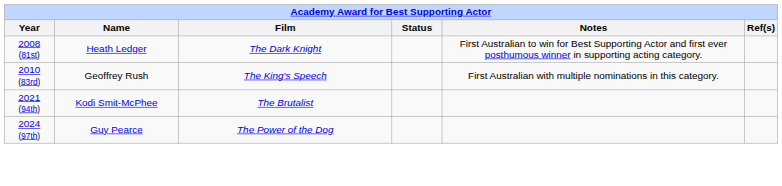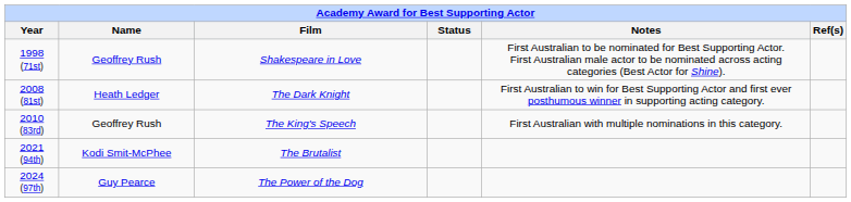+ row: 1998 (71st) | Geoffrey Rush | Shakespeare in Love | First Australian to be nominated for Best Supporting Actor. First Australian male actor to be nominated across acting categories (Best Actor for Shine).
